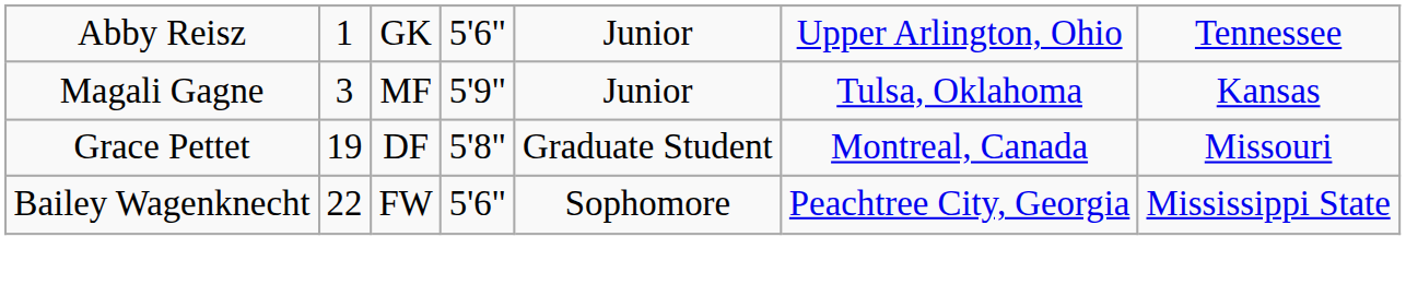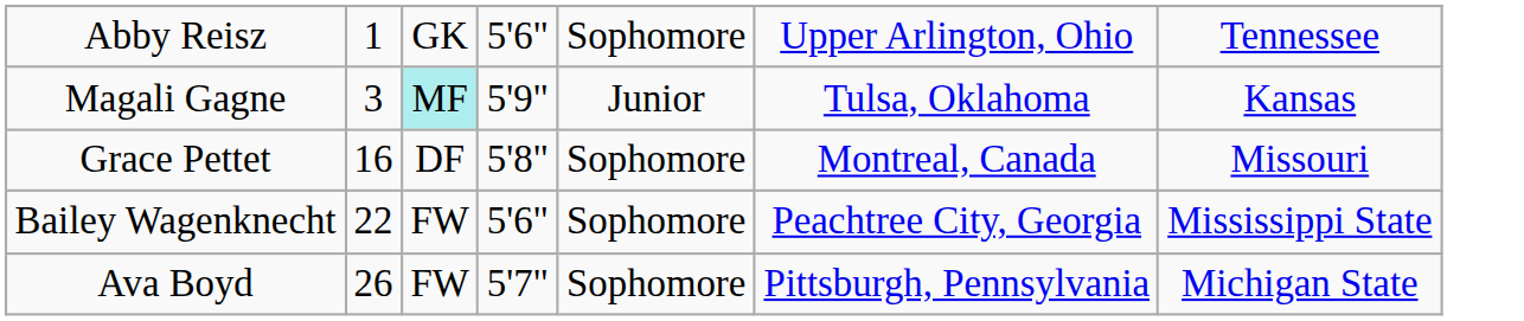Abby Reisz | column 5: Junior -> Sophomore
Magali Gagne | column 3: no background -> paleturquoise background
Grace Pettet | column 2: 19 -> 16
Grace Pettet | column 5: Graduate Student -> Sophomore
+ row: Ava Boyd | 26 | FW | 5'7" | Sophomore | Pittsburgh, Pennsylvania | Michigan State
